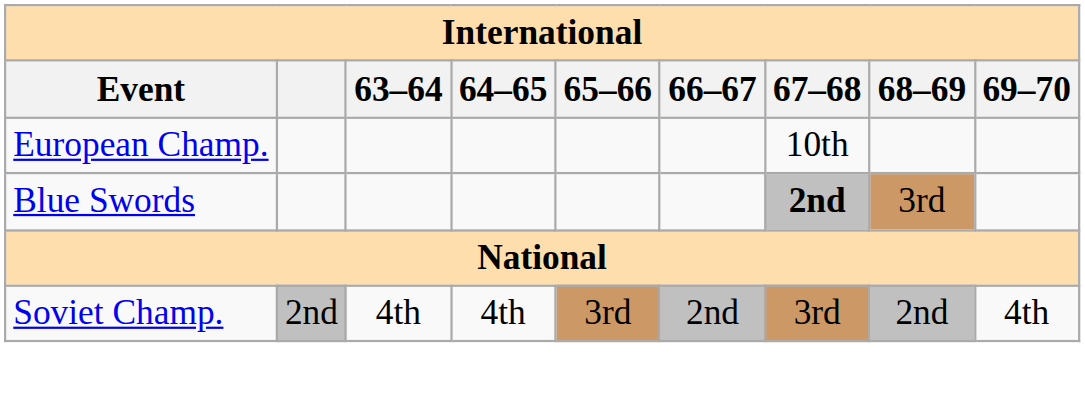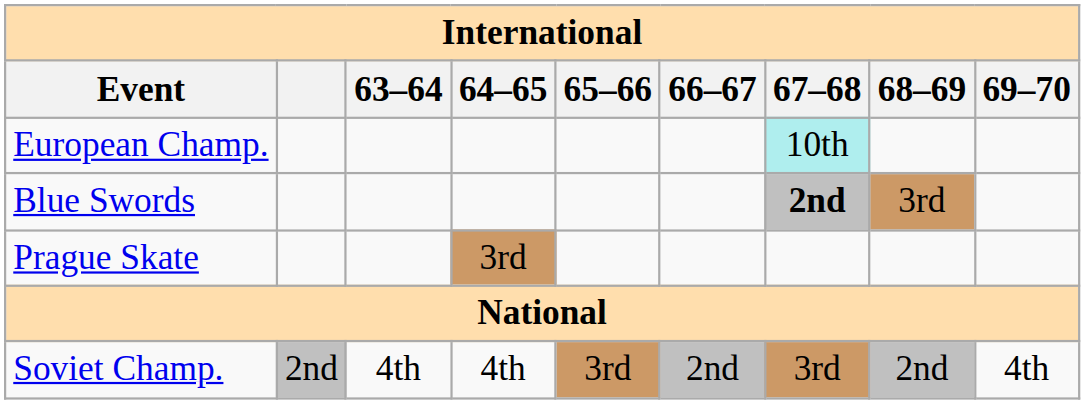European Champ. | 67–68: no background -> paleturquoise background
+ row: Prague Skate | 3rd
